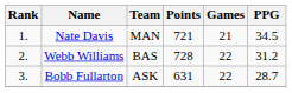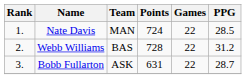Nate Davis | Points: 721 -> 724
Nate Davis | Games: 21 -> 22
Nate Davis | PPG: 34.5 -> 28.5
